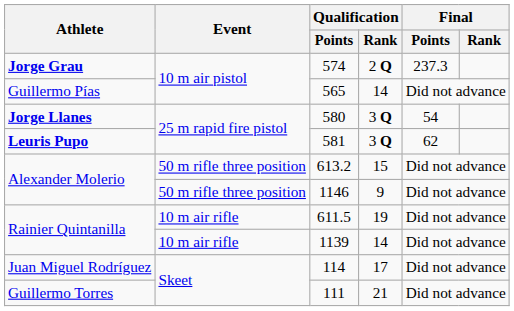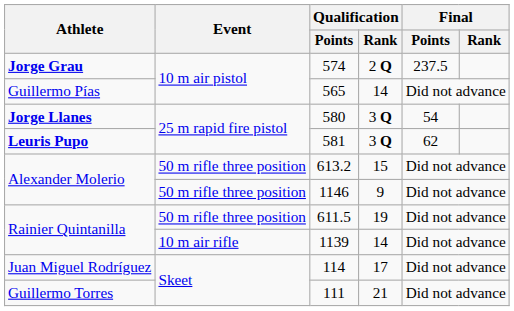574 | Final / Points: 237.3 -> 237.5
611.5 | Event: 10 m air rifle -> 50 m rifle three position
